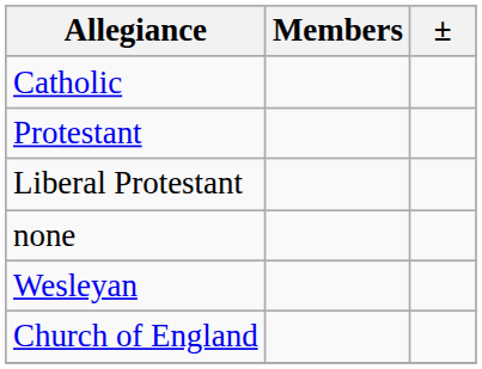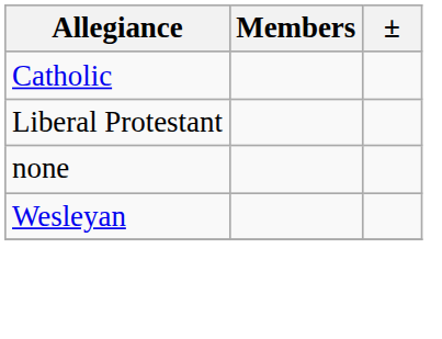- row: Protestant
- row: Church of England
